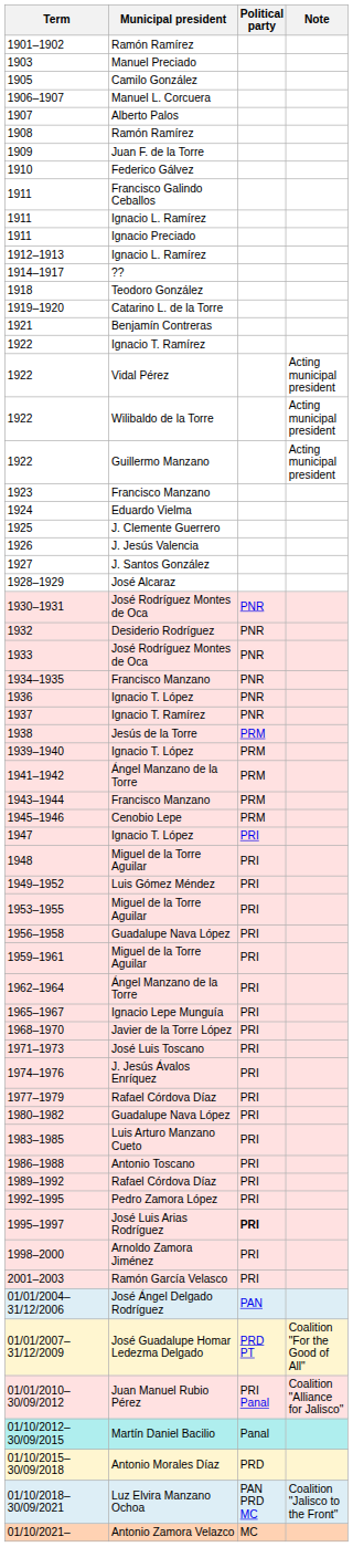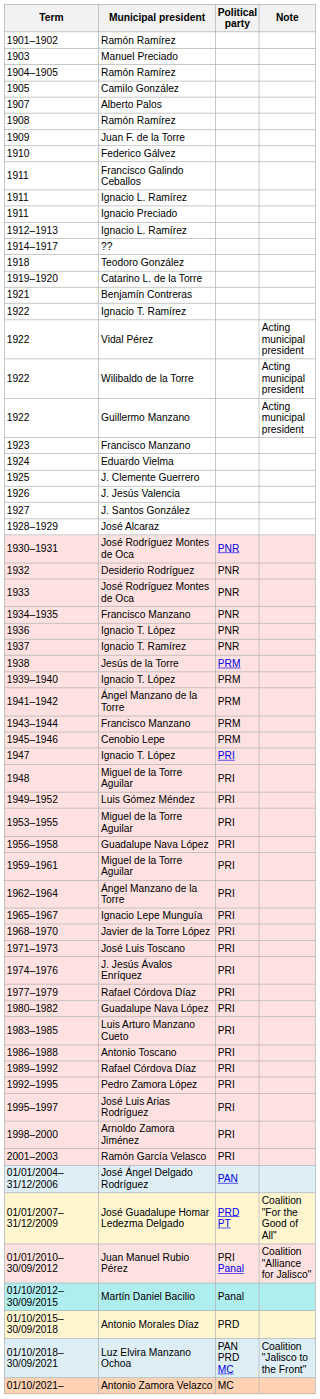+ row: 1904–1905 | Ramón Ramírez
- row: 1906–1907 | Manuel L. Corcuera
1995–1997 | Political party: bold -> normal
